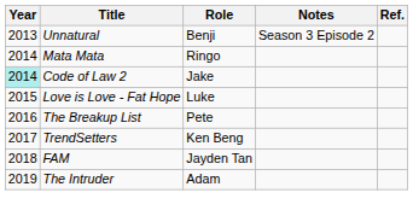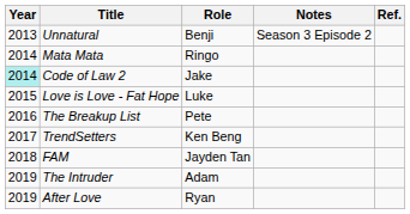+ row: 2019 | After Love | Ryan
